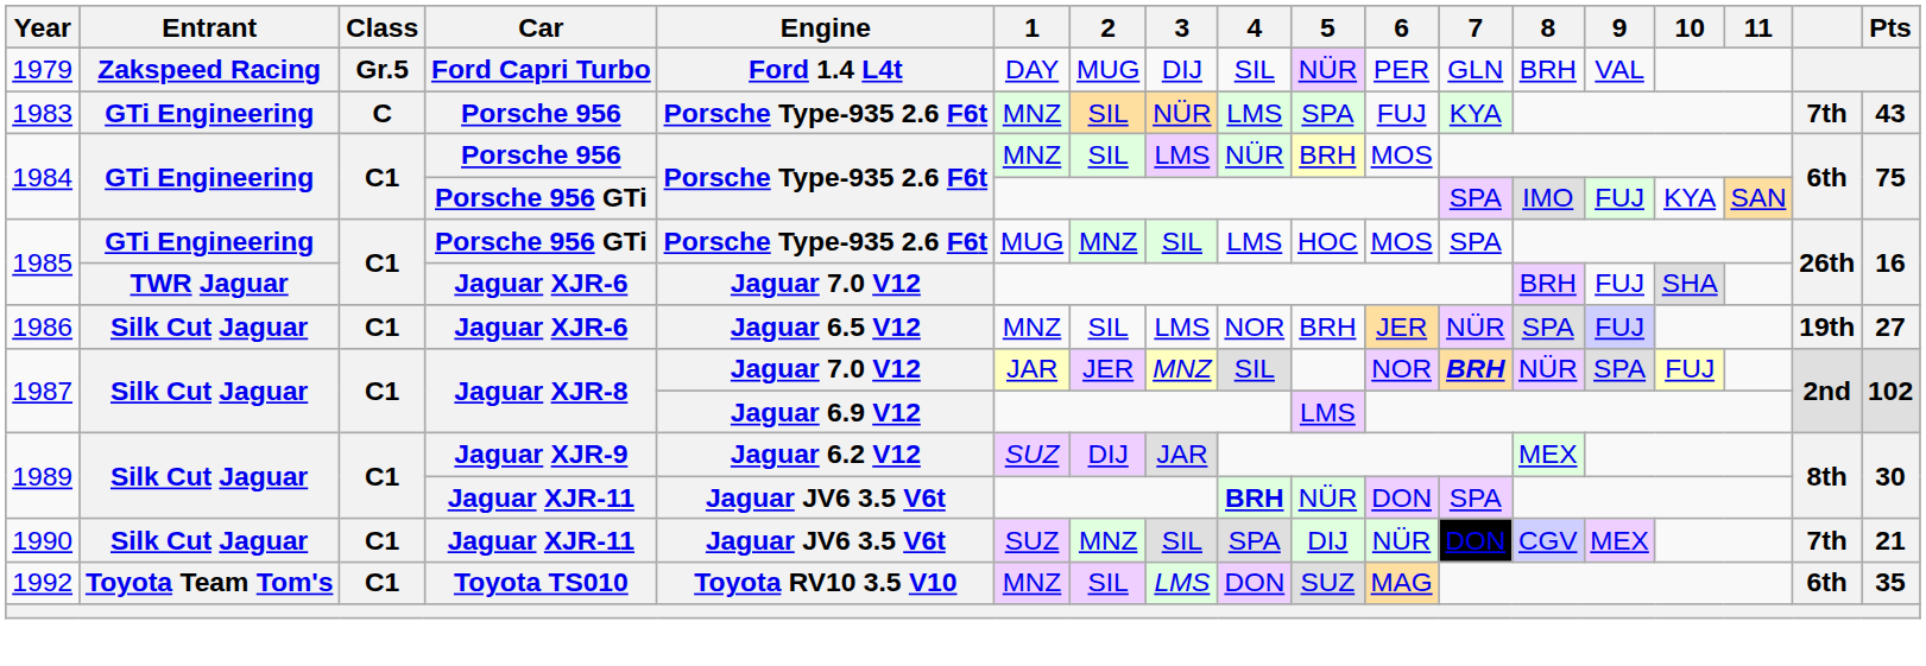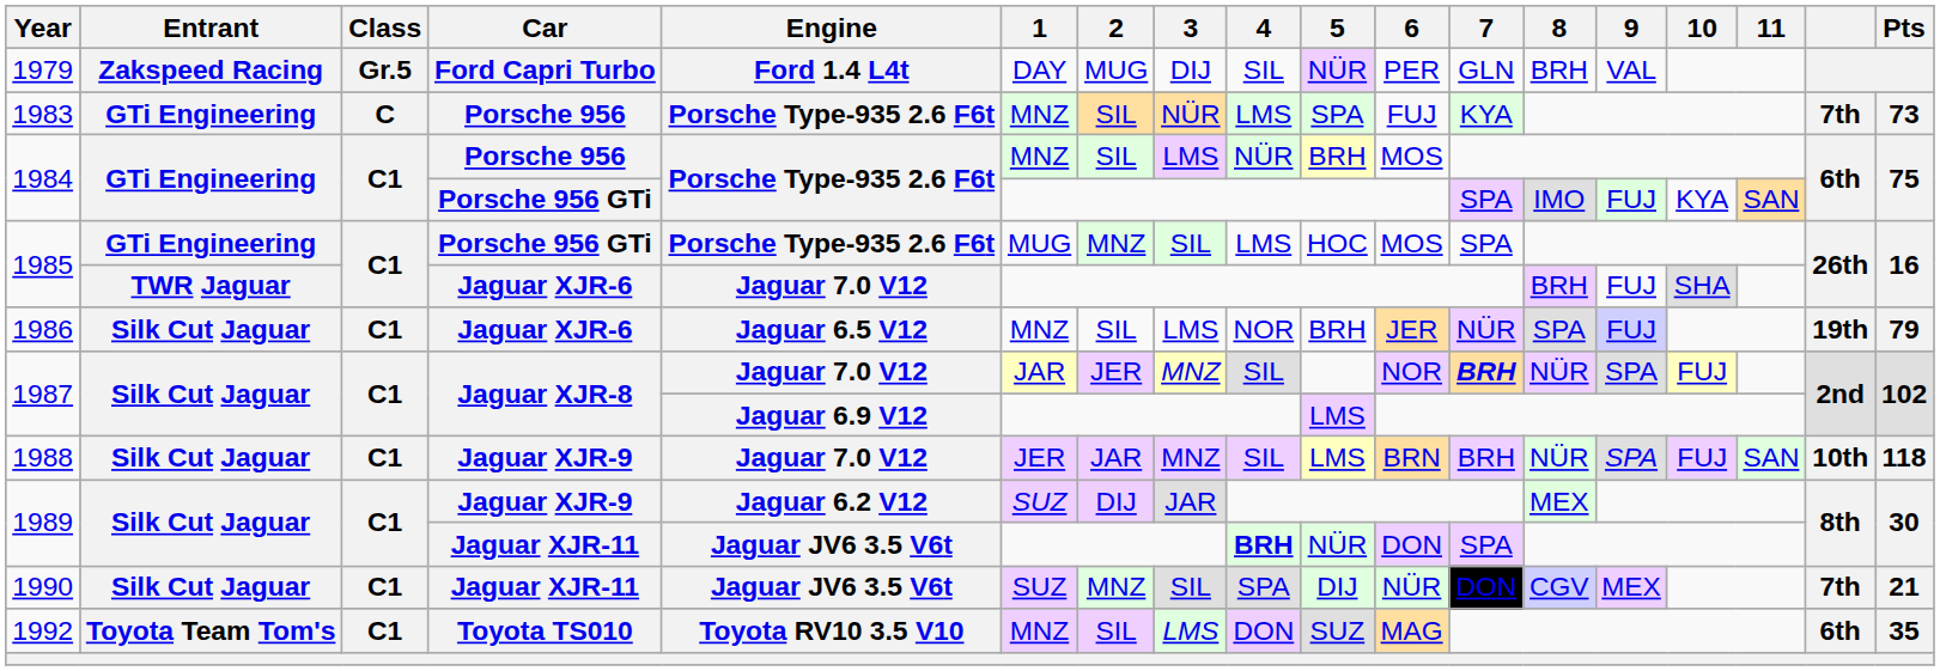1983 | Pts: 43 -> 73
1986 | Pts: 27 -> 79
+ row: 1988 | Silk Cut Jaguar | C1 | Jaguar XJR-9 | Jaguar 7.0 V12 | JER | JAR | MNZ | SIL | LMS | BRN | BRH | NÜR | SPA | FUJ | SAN | 10th | 118
